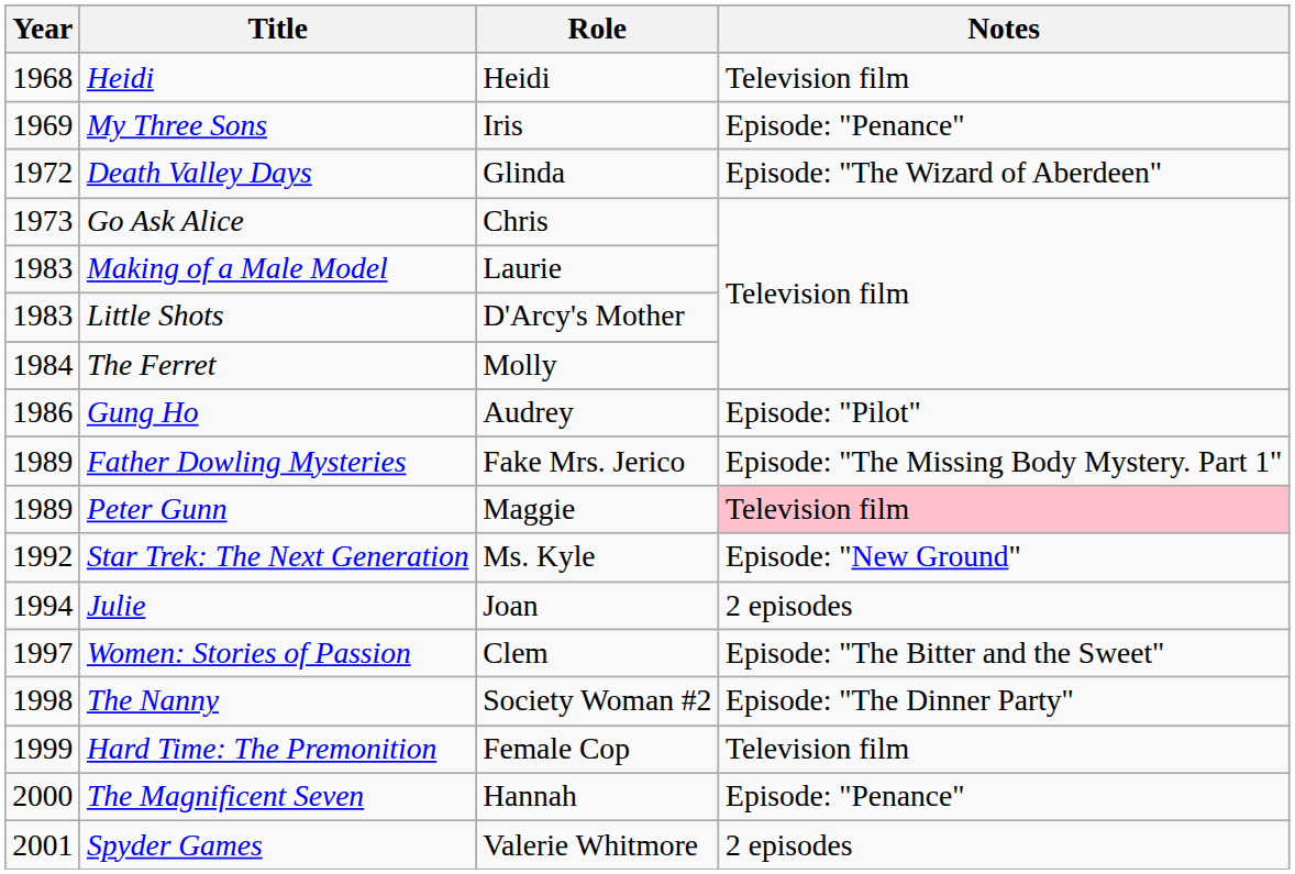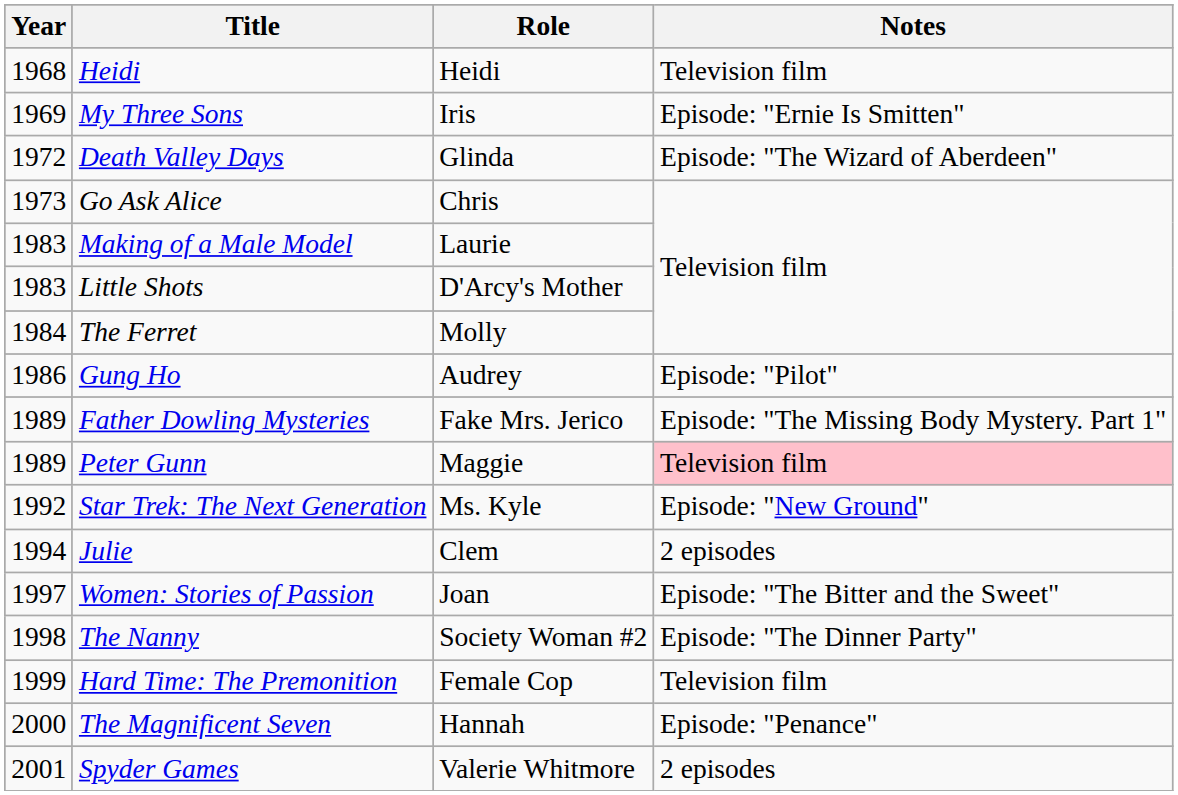My Three Sons | Notes: Episode: "Penance" -> Episode: "Ernie Is Smitten"
Julie | Role: Joan -> Clem
Women: Stories of Passion | Role: Clem -> Joan
